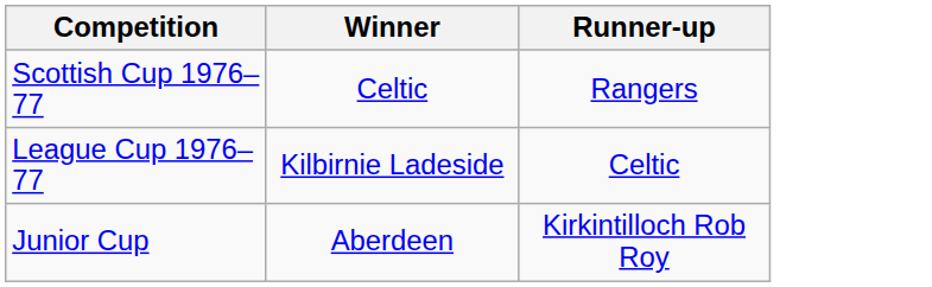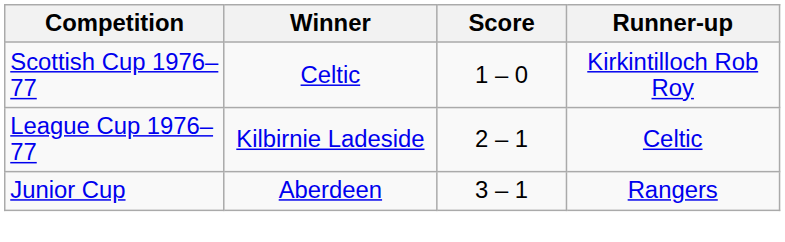+ column: Score | 1 – 0 | 2 – 1 | 3 – 1
Scottish Cup 1976–77 | Runner-up: Rangers -> Kirkintilloch Rob Roy
Junior Cup | Runner-up: Kirkintilloch Rob Roy -> Rangers
